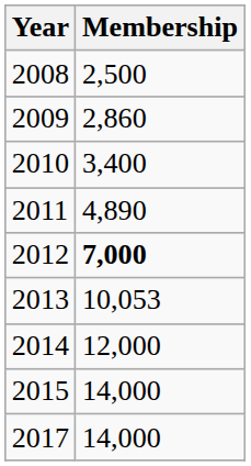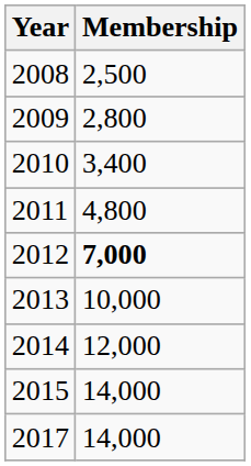2009 | Membership: 2,860 -> 2,800
2011 | Membership: 4,890 -> 4,800
2013 | Membership: 10,053 -> 10,000
